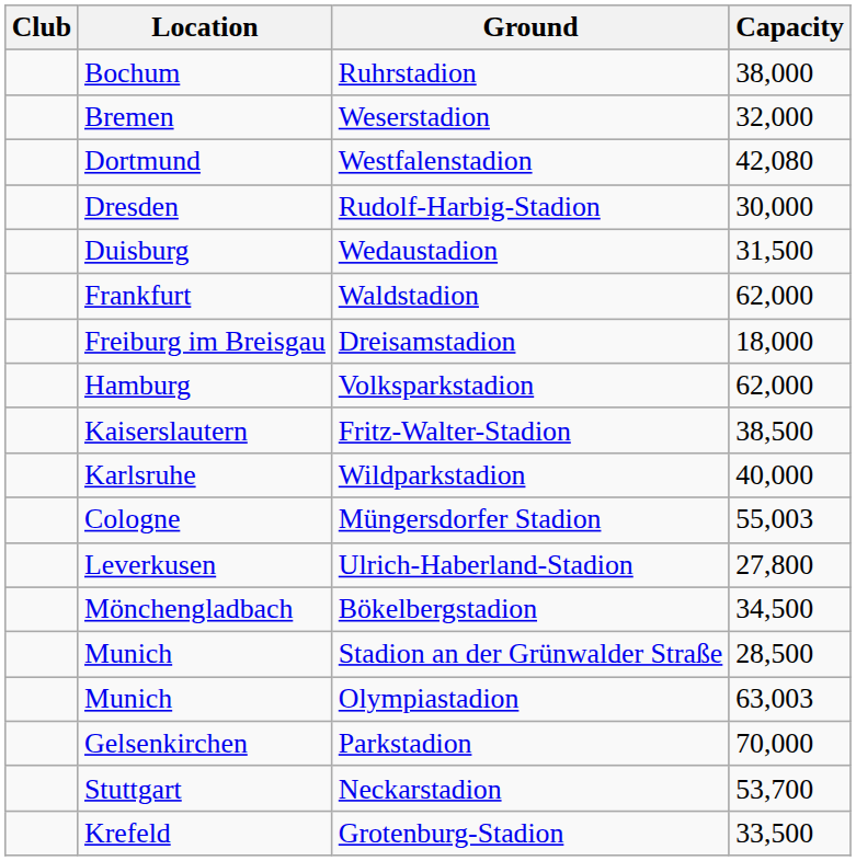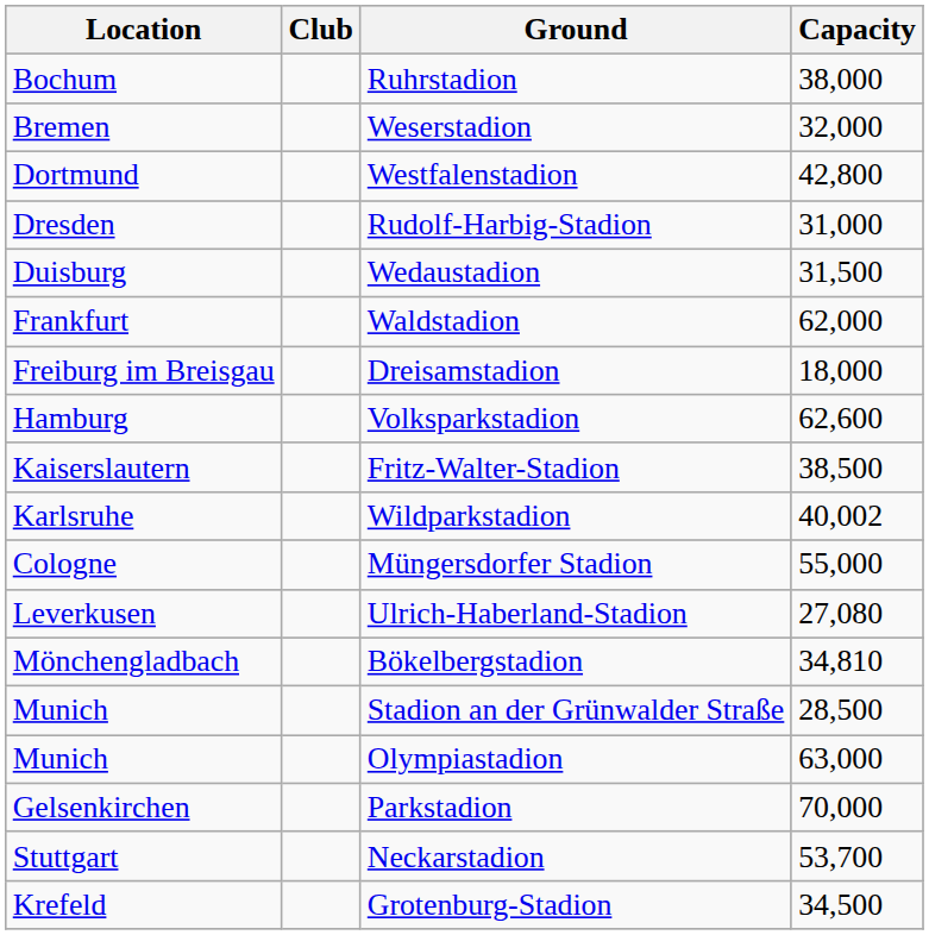columns swapped: Club <-> Location
Westfalenstadion | Capacity: 42,080 -> 42,800
Rudolf-Harbig-Stadion | Capacity: 30,000 -> 31,000
Volksparkstadion | Capacity: 62,000 -> 62,600
Wildparkstadion | Capacity: 40,000 -> 40,002
Müngersdorfer Stadion | Capacity: 55,003 -> 55,000
Ulrich-Haberland-Stadion | Capacity: 27,800 -> 27,080
Bökelbergstadion | Capacity: 34,500 -> 34,810
Olympiastadion | Capacity: 63,003 -> 63,000
Grotenburg-Stadion | Capacity: 33,500 -> 34,500
